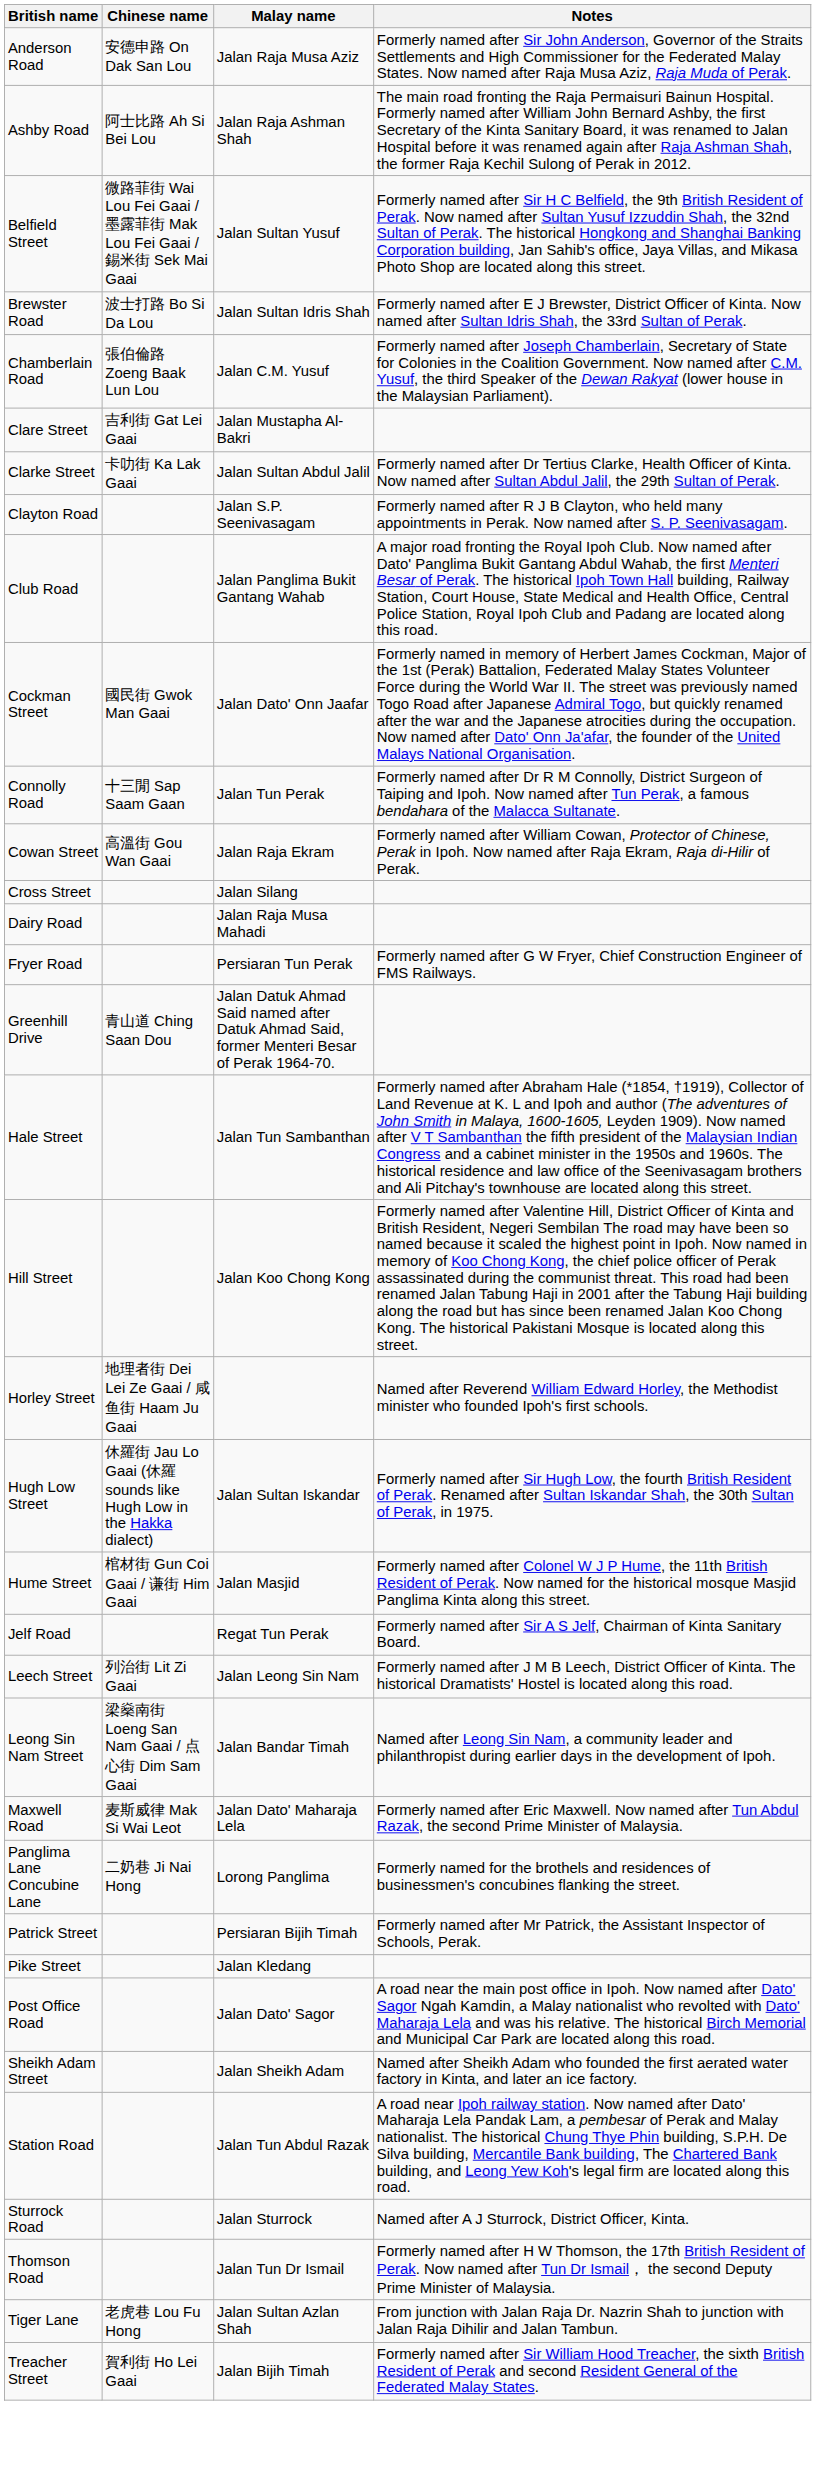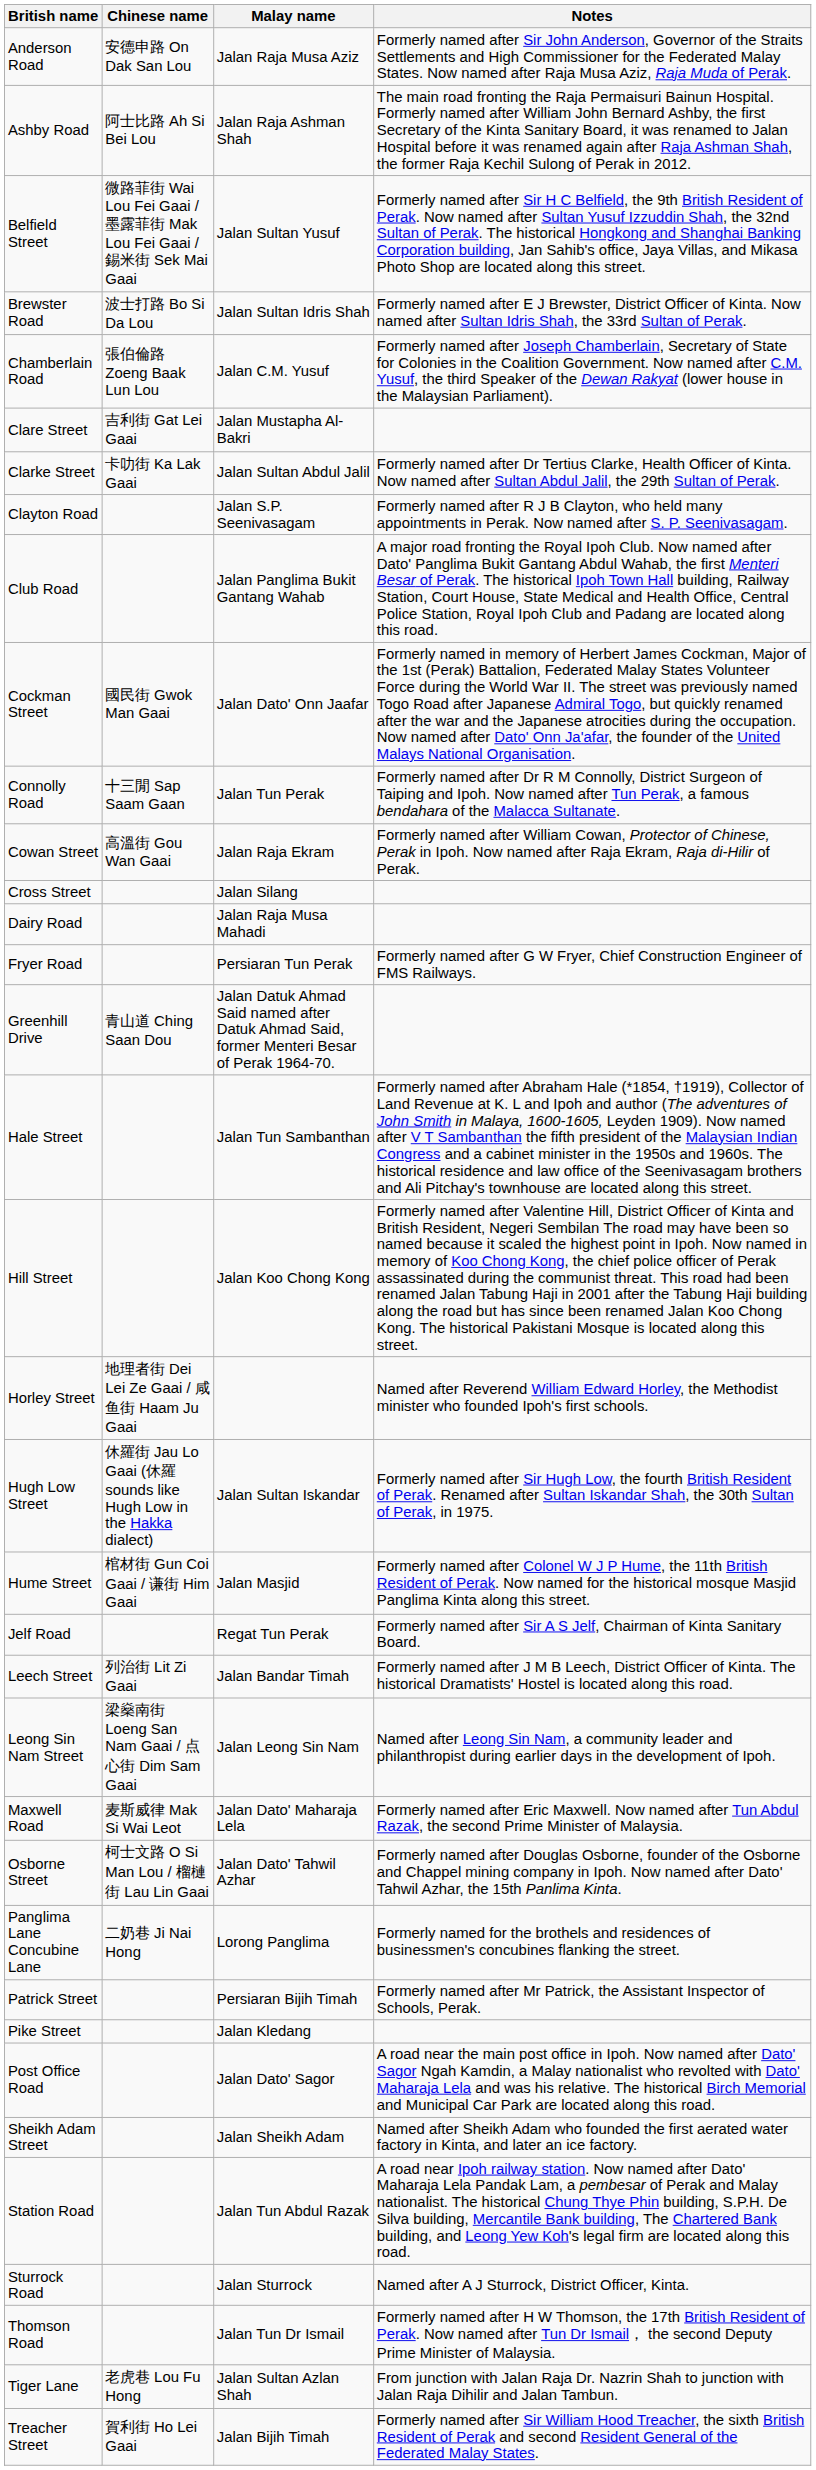Leech Street | Malay name: Jalan Leong Sin Nam -> Jalan Bandar Timah
Leong Sin Nam Street | Malay name: Jalan Bandar Timah -> Jalan Leong Sin Nam
+ row: Osborne Street | 柯士文路 O Si Man Lou / 榴槤街 Lau Lin Gaai | Jalan Dato' Tahwil Azhar | Formerly named after Douglas Osborne, founder of the Osborne and Chappel mining company in Ipoh. Now named after Dato' Tahwil Azhar, the 15th Panlima Kinta.
